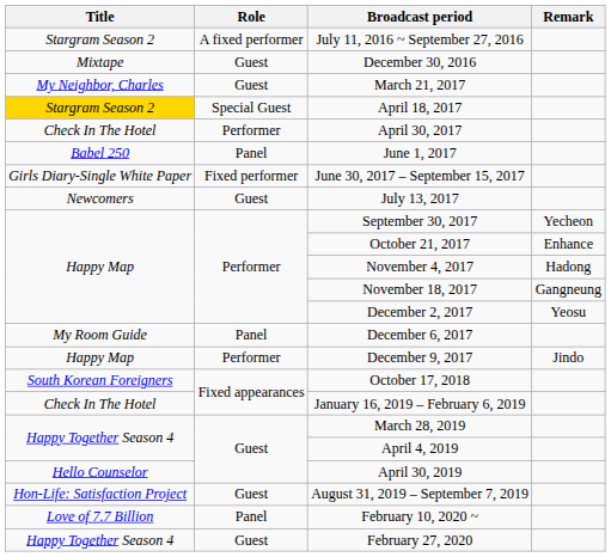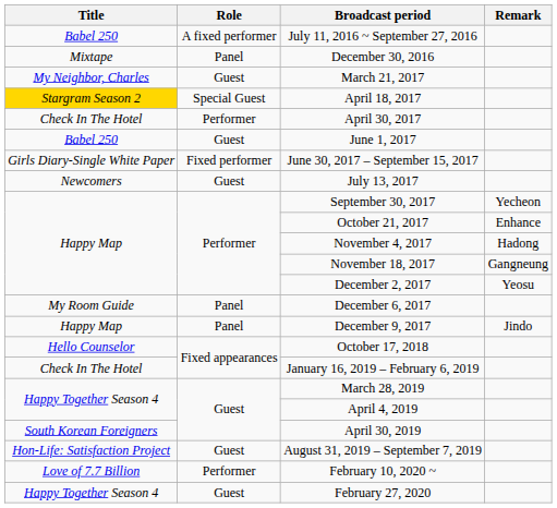July 11, 2016 ~ September 27, 2016 | Title: Stargram Season 2 -> Babel 250
December 30, 2016 | Role: Guest -> Panel
June 1, 2017 | Role: Panel -> Guest
December 9, 2017 | Role: Performer -> Panel
October 17, 2018 | Title: South Korean Foreigners -> Hello Counselor
April 30, 2019 | Title: Hello Counselor -> South Korean Foreigners
February 10, 2020 ~ | Role: Panel -> Performer
